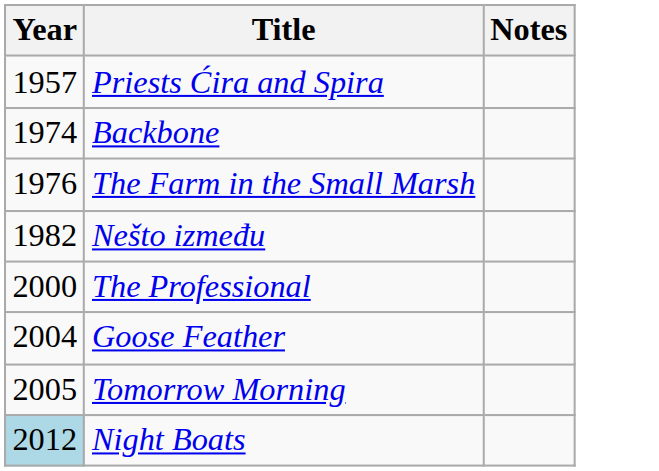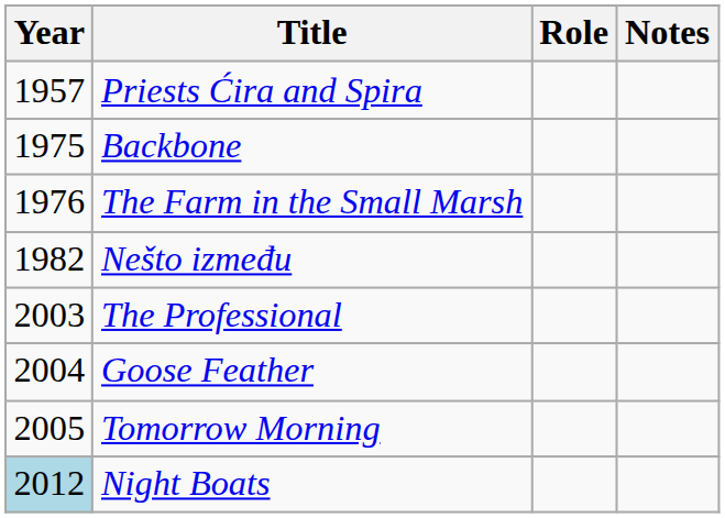+ column: Role
Backbone | Year: 1974 -> 1975
The Professional | Year: 2000 -> 2003
